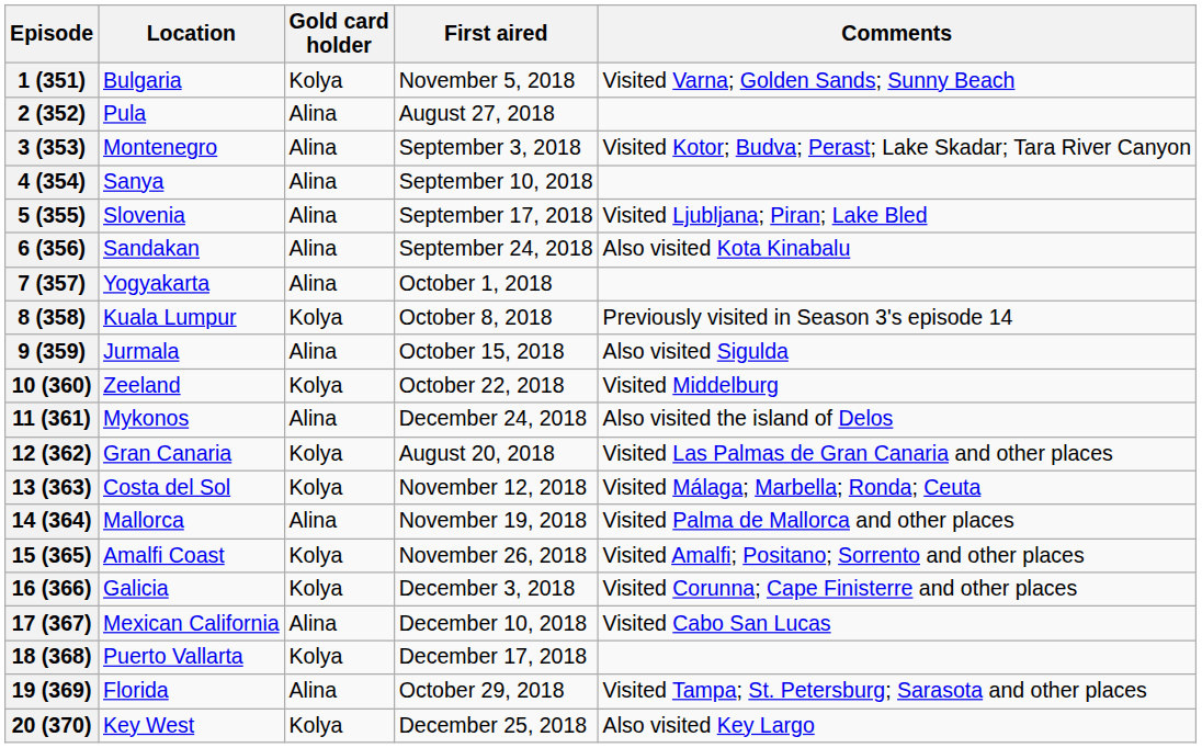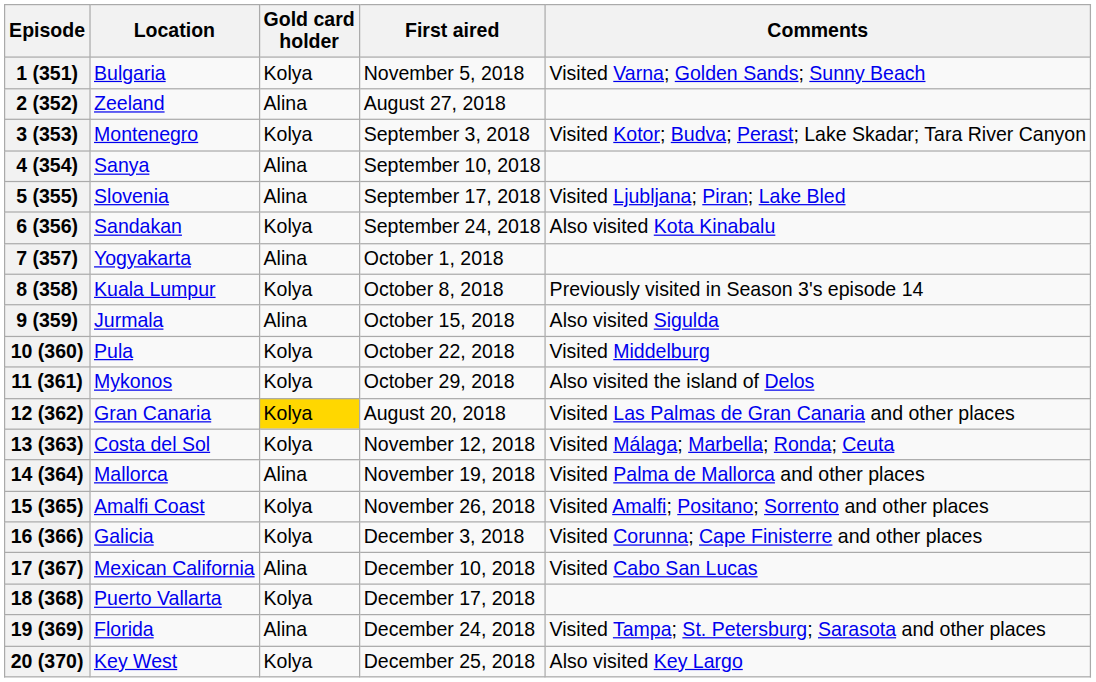2 (352) | Location: Pula -> Zeeland
3 (353) | Gold card holder: Alina -> Kolya
6 (356) | Gold card holder: Alina -> Kolya
10 (360) | Location: Zeeland -> Pula
11 (361) | Gold card holder: Alina -> Kolya
11 (361) | First aired: December 24, 2018 -> October 29, 2018
12 (362) | Gold card holder: no background -> gold background
19 (369) | First aired: October 29, 2018 -> December 24, 2018
